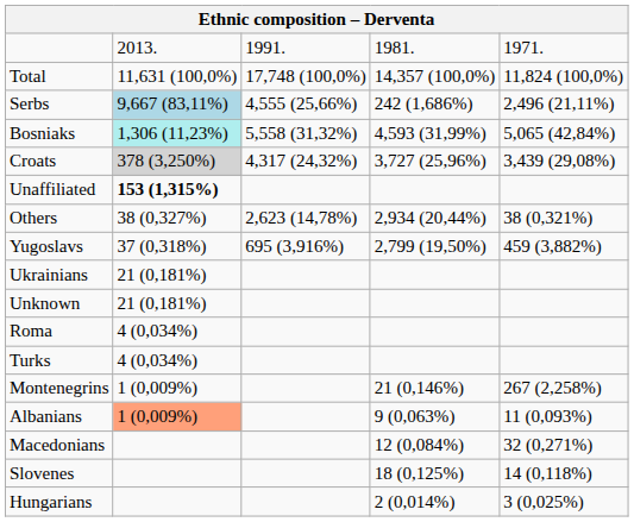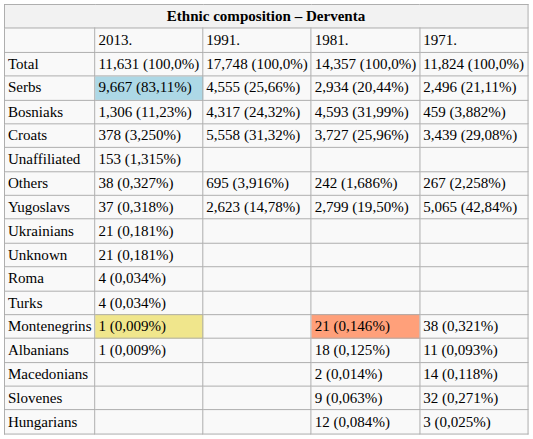Serbs | column 4: 242 (1,686%) -> 2,934 (20,44%)
Bosniaks | column 2: paleturquoise background -> no background
Bosniaks | column 3: 5,558 (31,32%) -> 4,317 (24,32%)
Bosniaks | column 5: 5,065 (42,84%) -> 459 (3,882%)
Croats | column 2: lightgrey background -> no background
Croats | column 3: 4,317 (24,32%) -> 5,558 (31,32%)
Unaffiliated | column 2: bold -> normal
Others | column 3: 2,623 (14,78%) -> 695 (3,916%)
Others | column 4: 2,934 (20,44%) -> 242 (1,686%)
Others | column 5: 38 (0,321%) -> 267 (2,258%)
Yugoslavs | column 3: 695 (3,916%) -> 2,623 (14,78%)
Yugoslavs | column 5: 459 (3,882%) -> 5,065 (42,84%)
Montenegrins | column 2: no background -> khaki background
Montenegrins | column 4: no background -> lightsalmon background
Montenegrins | column 5: 267 (2,258%) -> 38 (0,321%)
Albanians | column 2: lightsalmon background -> no background
Albanians | column 4: 9 (0,063%) -> 18 (0,125%)
Macedonians | column 4: 12 (0,084%) -> 2 (0,014%)
Macedonians | column 5: 32 (0,271%) -> 14 (0,118%)
Slovenes | column 4: 18 (0,125%) -> 9 (0,063%)
Slovenes | column 5: 14 (0,118%) -> 32 (0,271%)
Hungarians | column 4: 2 (0,014%) -> 12 (0,084%)
